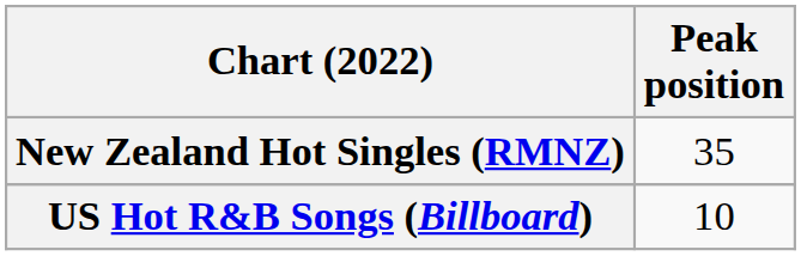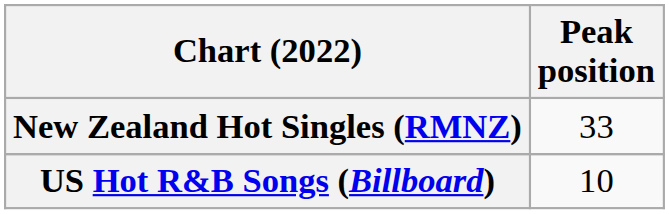New Zealand Hot Singles (RMNZ) | Peak position: 35 -> 33
